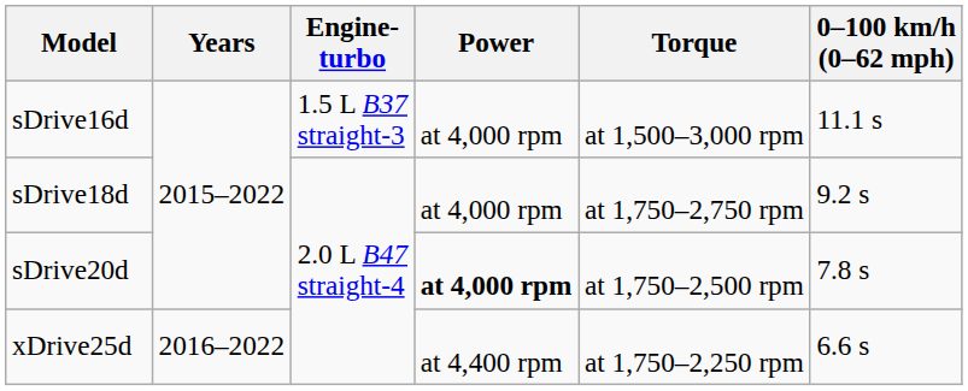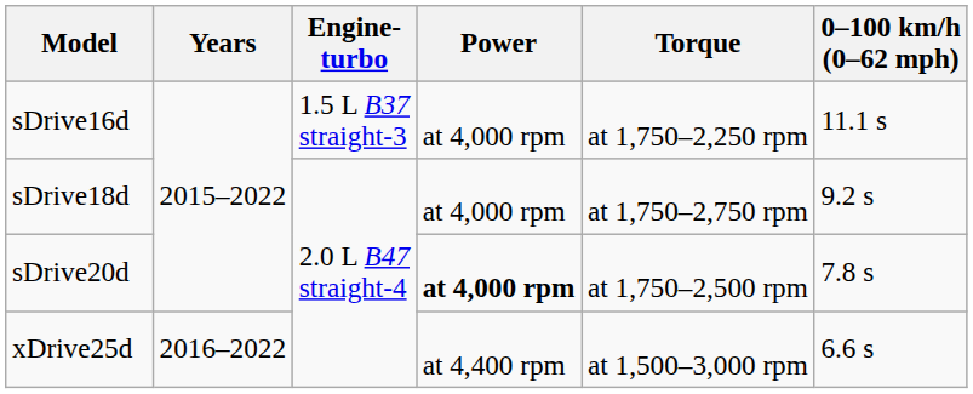sDrive16d | Torque: at 1,500–3,000 rpm -> at 1,750–2,250 rpm
xDrive25d | Torque: at 1,750–2,250 rpm -> at 1,500–3,000 rpm
